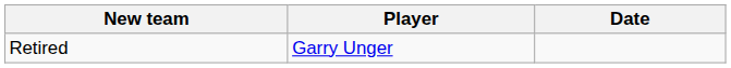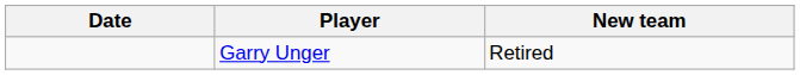columns swapped: Date <-> New team
